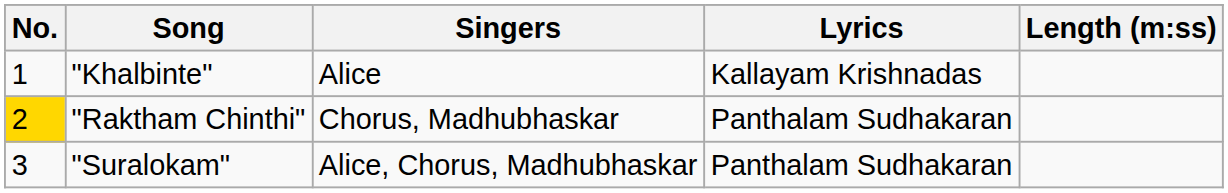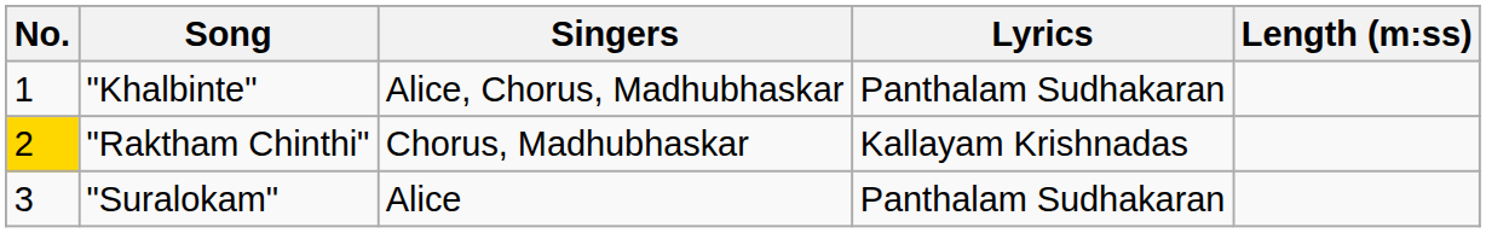"Khalbinte" | Singers: Alice -> Alice, Chorus, Madhubhaskar
"Khalbinte" | Lyrics: Kallayam Krishnadas -> Panthalam Sudhakaran
"Raktham Chinthi" | Lyrics: Panthalam Sudhakaran -> Kallayam Krishnadas
"Suralokam" | Singers: Alice, Chorus, Madhubhaskar -> Alice
